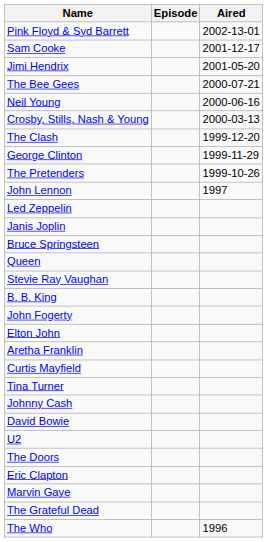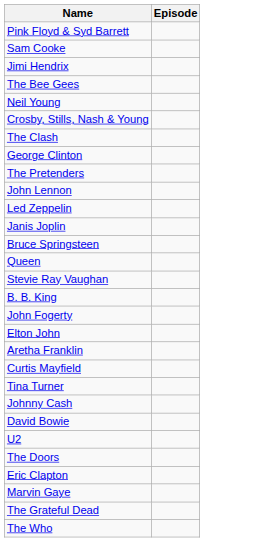- column: Aired | 2002-13-01 | 2001-12-17 | 2001-05-20 | 2000-07-21 | 2000-06-16 | 2000-03-13 | 1999-12-20 | 1999-11-29 | 1999-10-26 | 1997 | 1996
